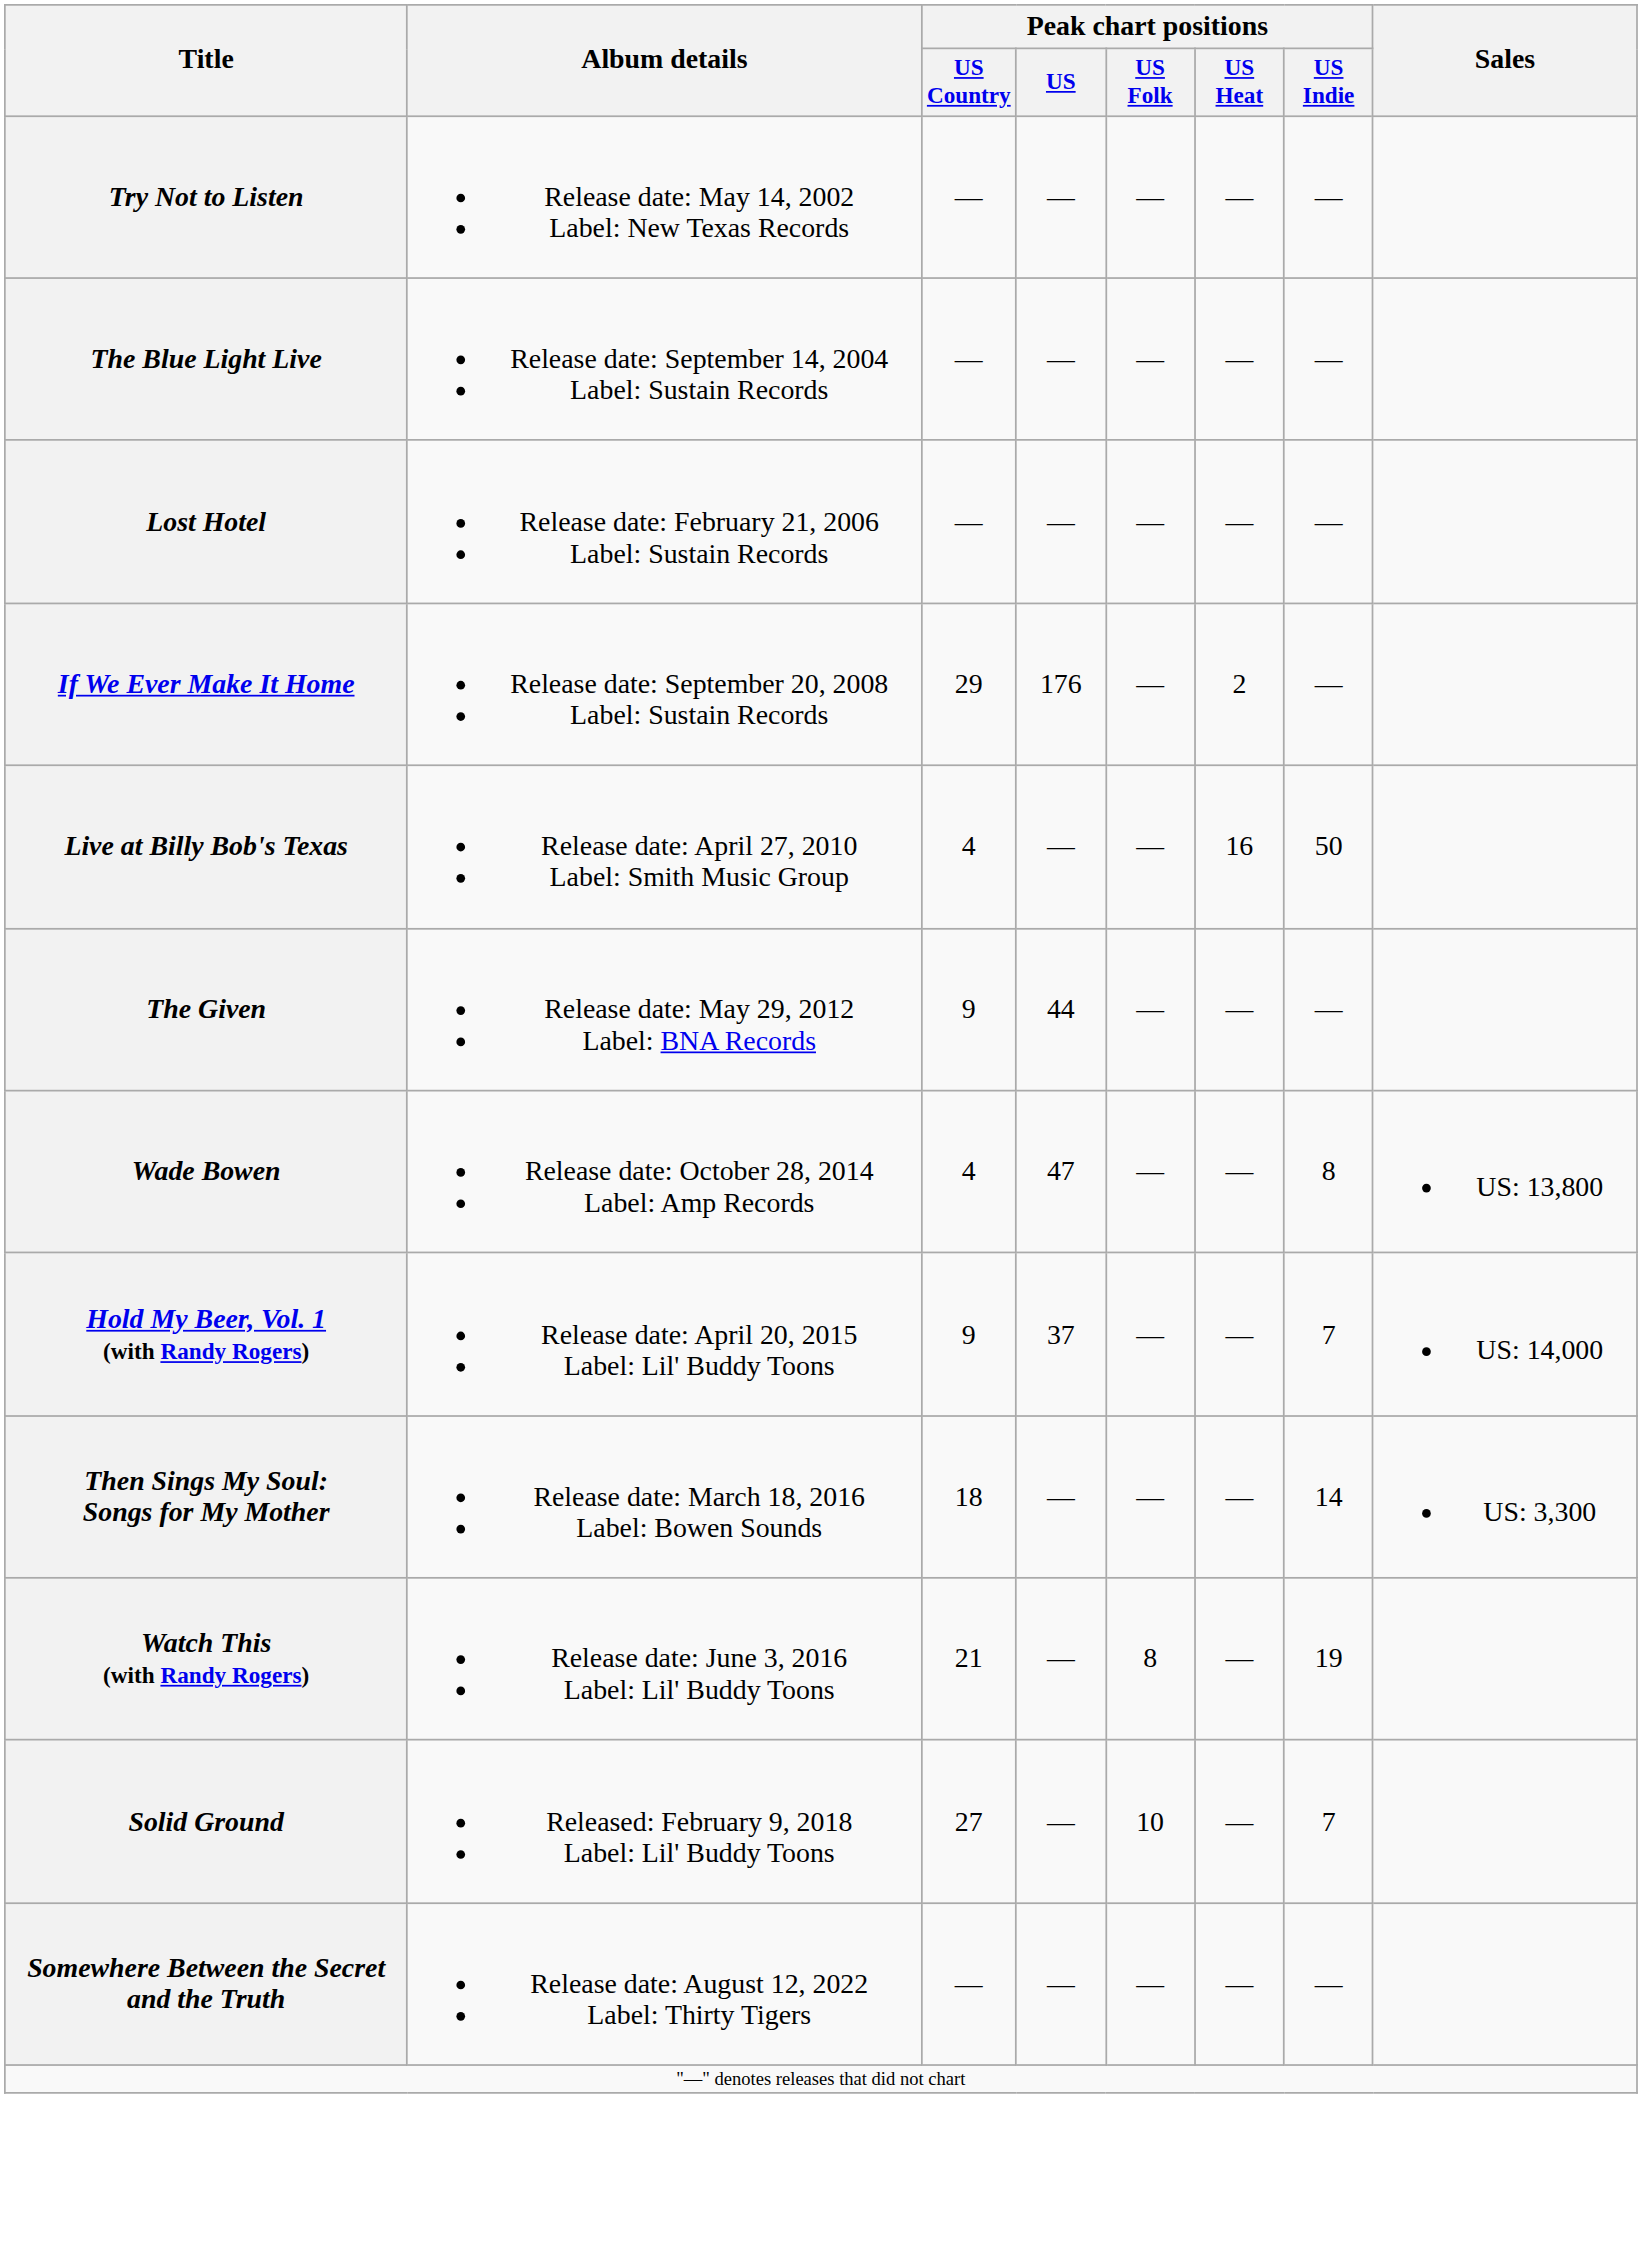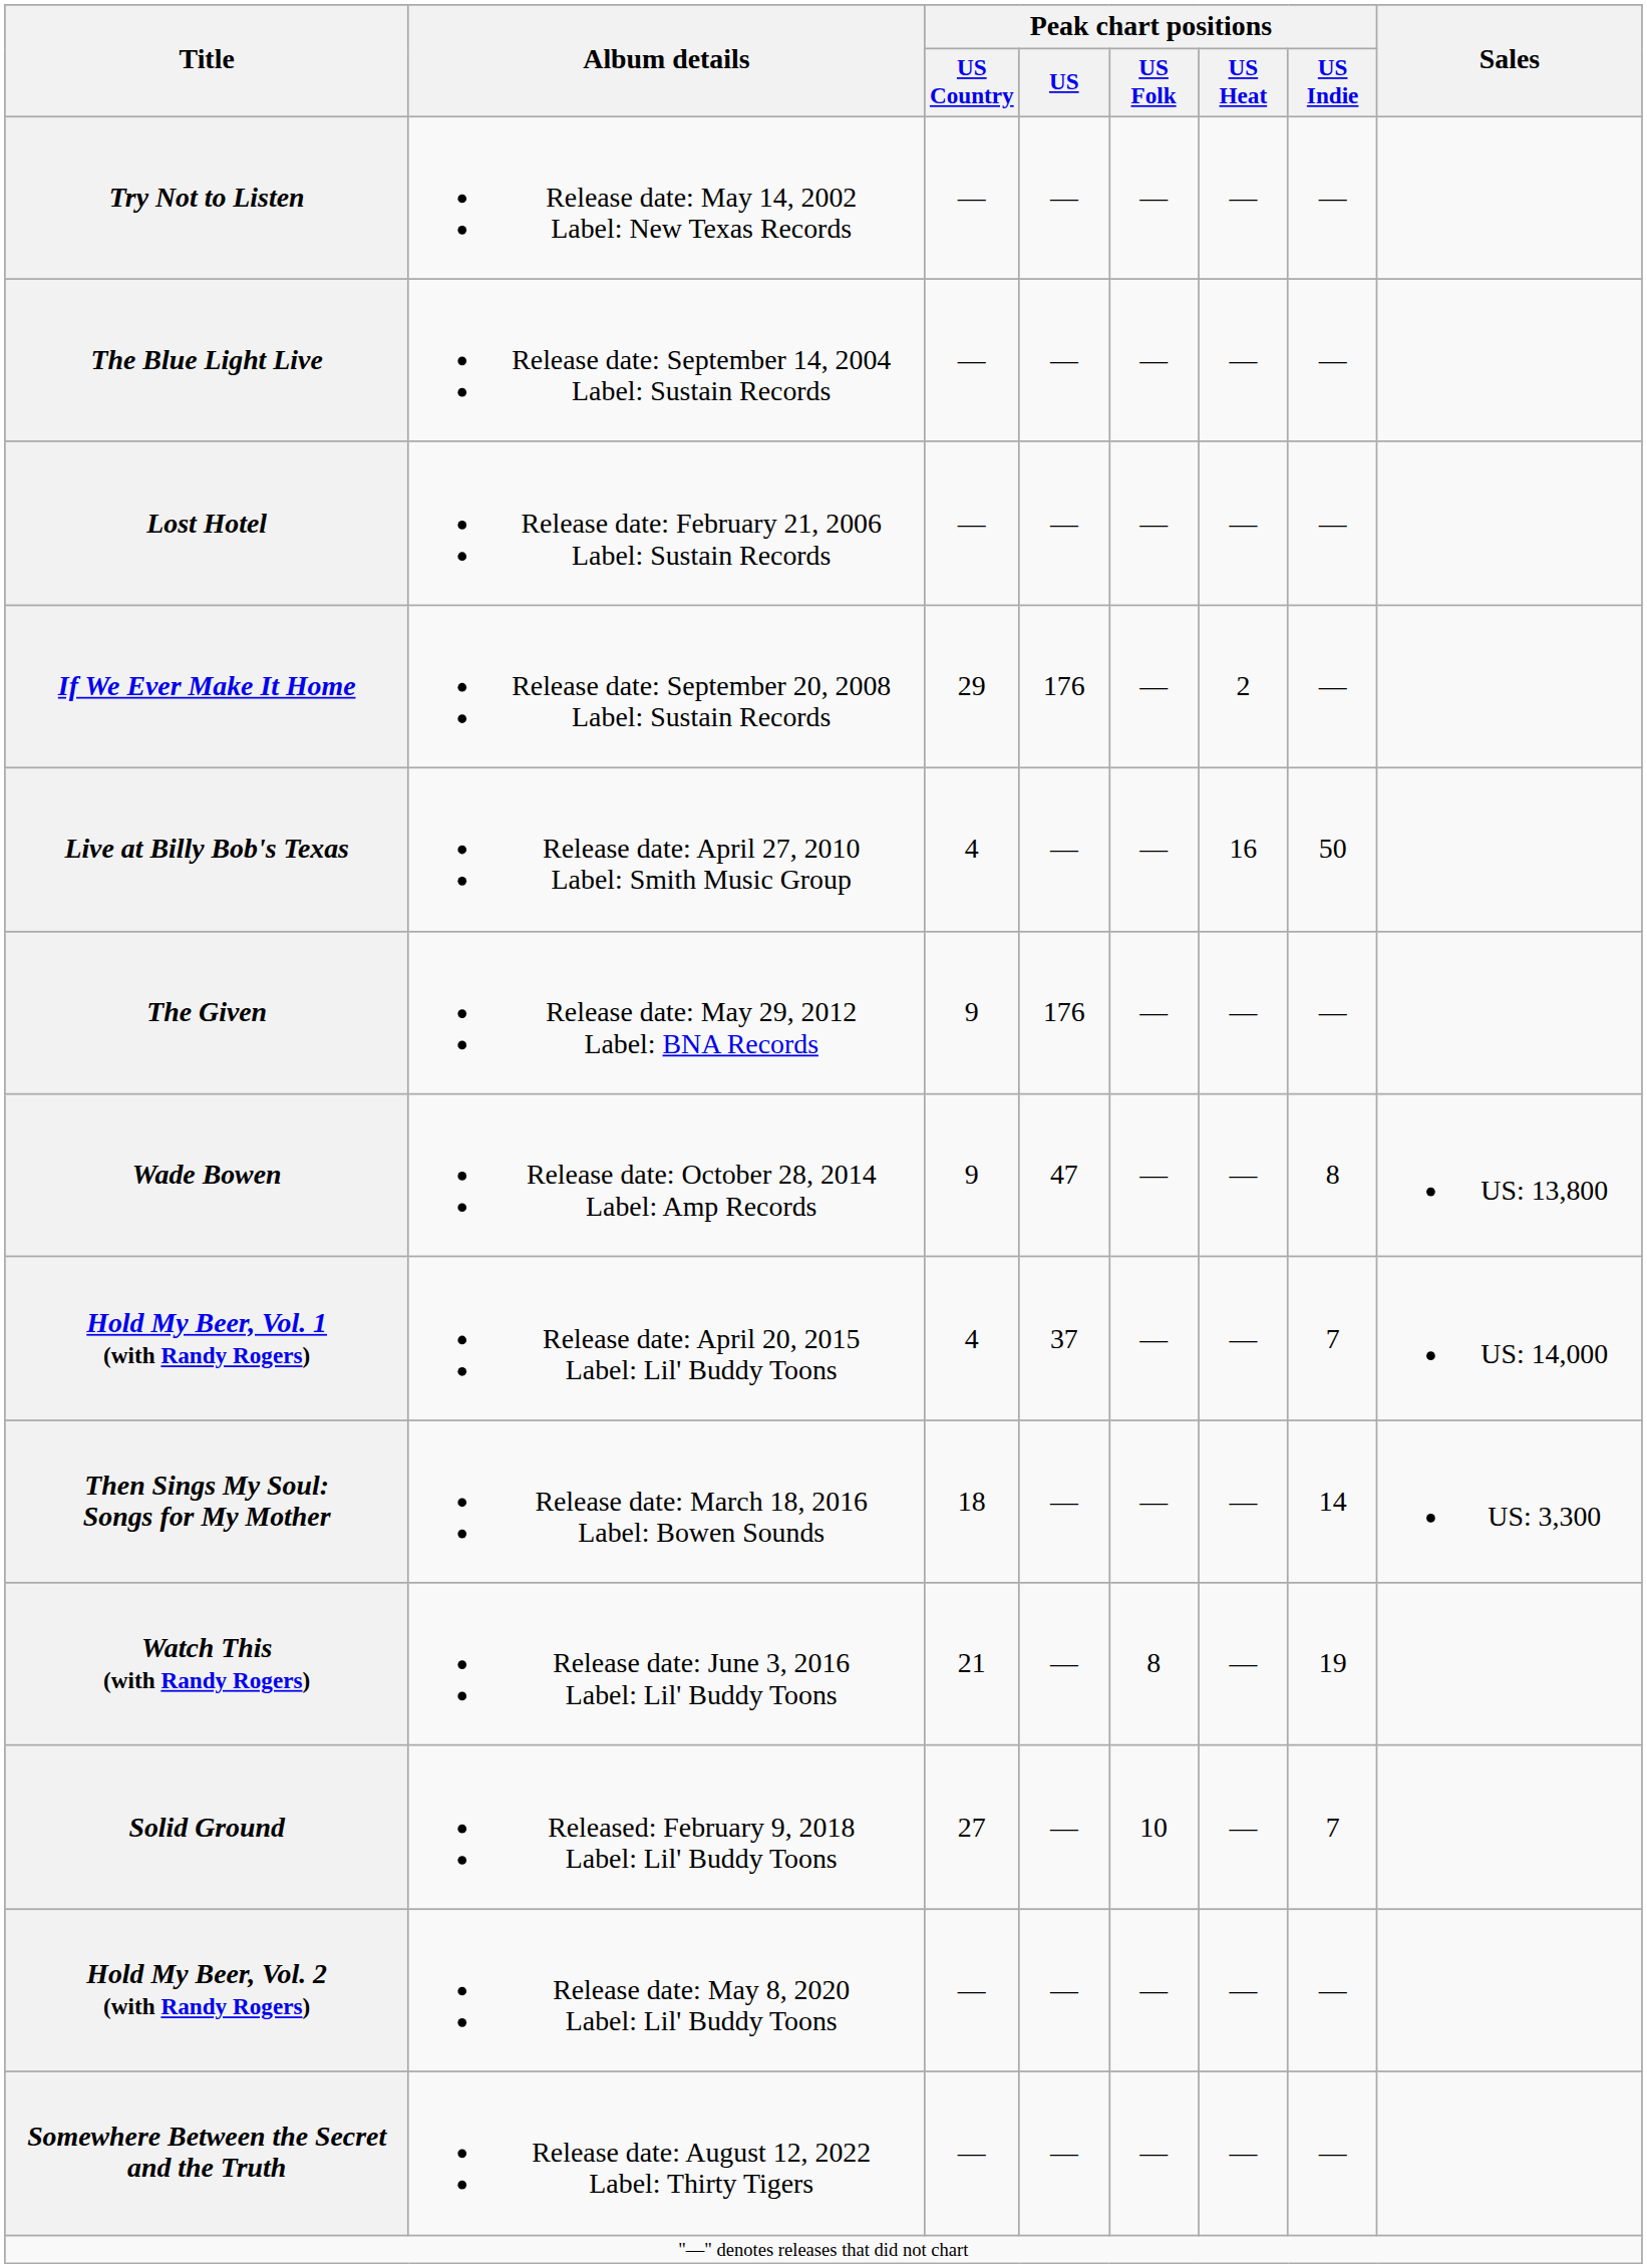The Given | Peak chart positions / US: 44 -> 176
Wade Bowen | Peak chart positions / US Country: 4 -> 9
Hold My Beer, Vol. 1 (with Randy Rogers) | Peak chart positions / US Country: 9 -> 4
+ row: Hold My Beer, Vol. 2 (with Randy Rogers) | Release date: May 8, 2020 Label: Lil' Buddy Toons | — | — | — | — | —
